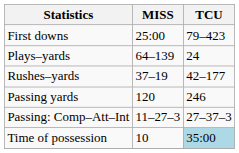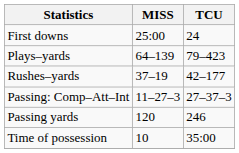First downs | TCU: 79–423 -> 24
Plays–yards | TCU: 24 -> 79–423
rows swapped: Passing yards <-> Passing: Comp–Att–Int
Time of possession | TCU: lightblue background -> no background
